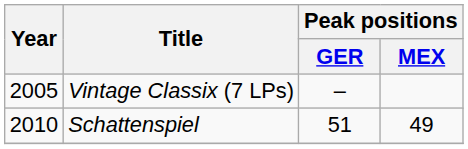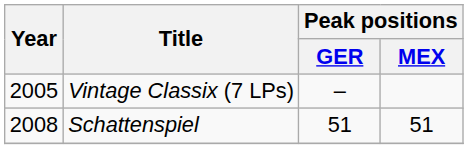Schattenspiel | Year: 2010 -> 2008
Schattenspiel | Peak positions / MEX: 49 -> 51
